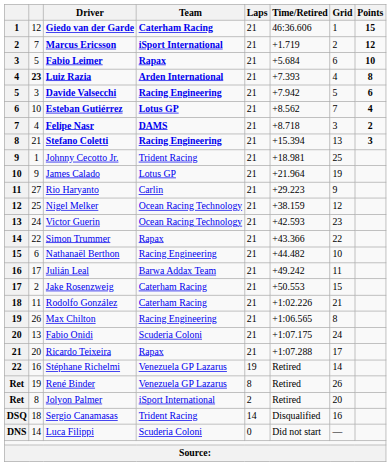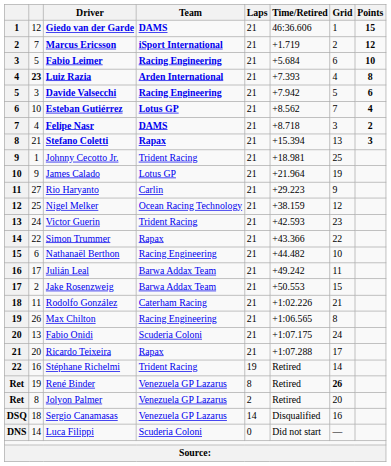Giedo van der Garde | Team: Caterham Racing -> DAMS
Fabio Leimer | Team: Rapax -> Racing Engineering
Stefano Coletti | Team: Racing Engineering -> Rapax
Victor Guerin | Team: Ocean Racing Technology -> Trident Racing
Jake Rosenzweig | Team: Caterham Racing -> Barwa Addax Team
Stéphane Richelmi | Team: Venezuela GP Lazarus -> Trident Racing
René Binder | Grid: normal -> bold
Jolyon Palmer | Team: iSport International -> Venezuela GP Lazarus
Sergio Canamasas | Team: Trident Racing -> Venezuela GP Lazarus
